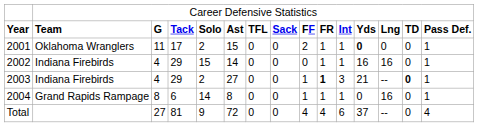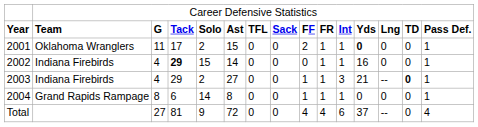2002 | column 4: normal -> bold
2002 | column 13: 16 -> 0
2003 | column 10: bold -> normal
2004 | column 13: 16 -> 0
